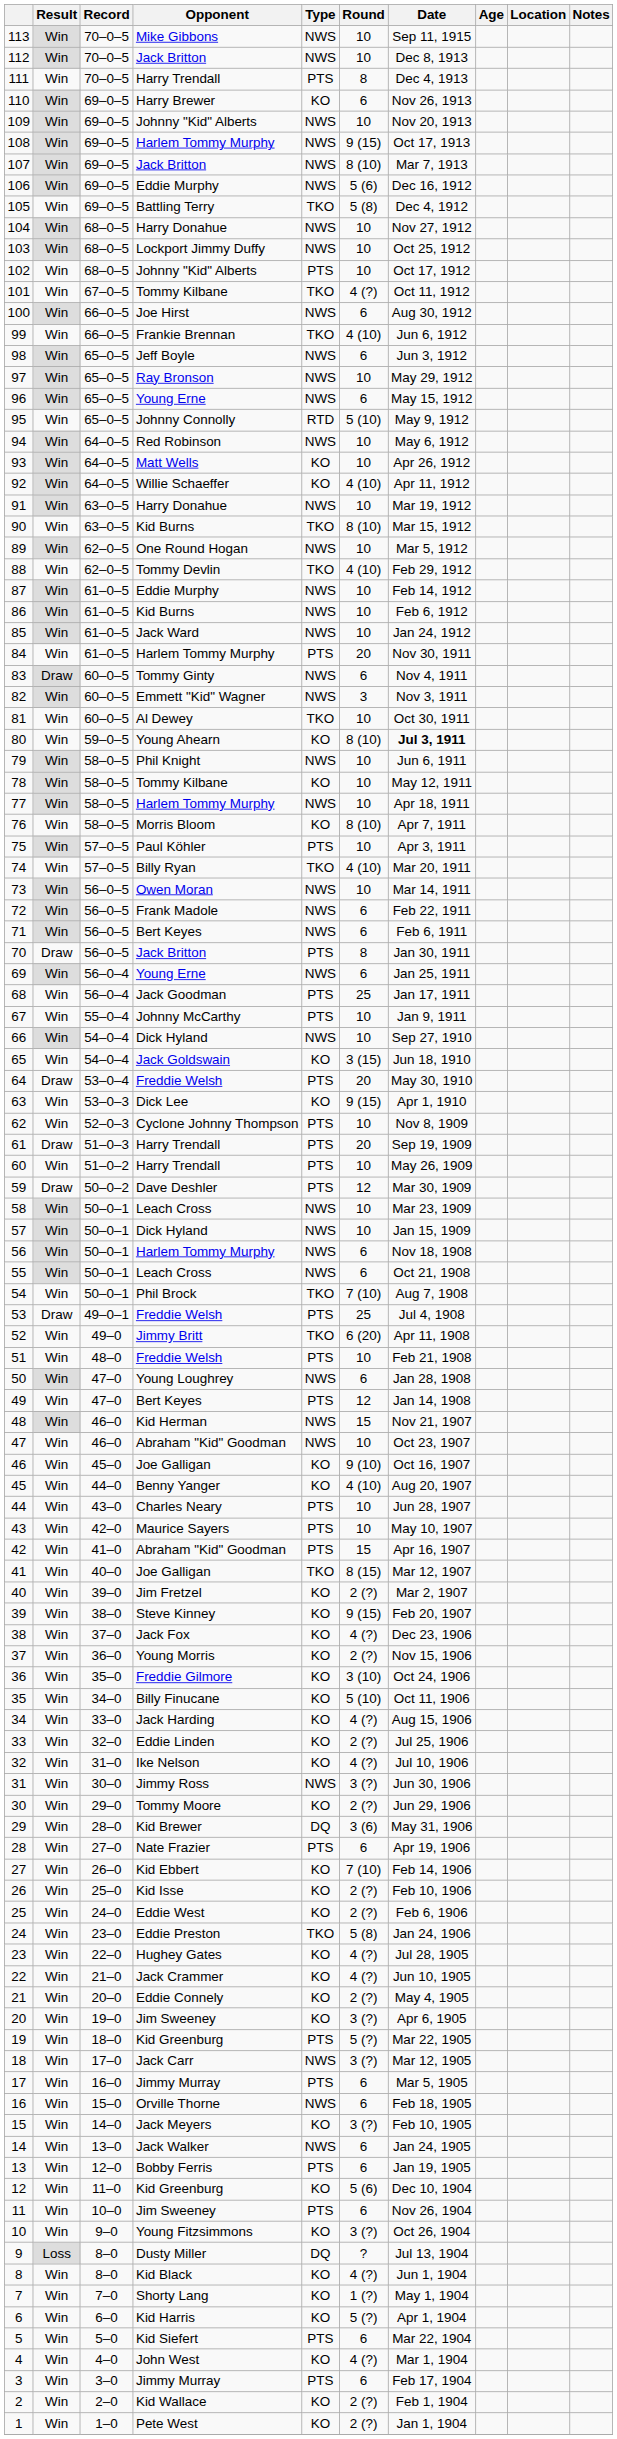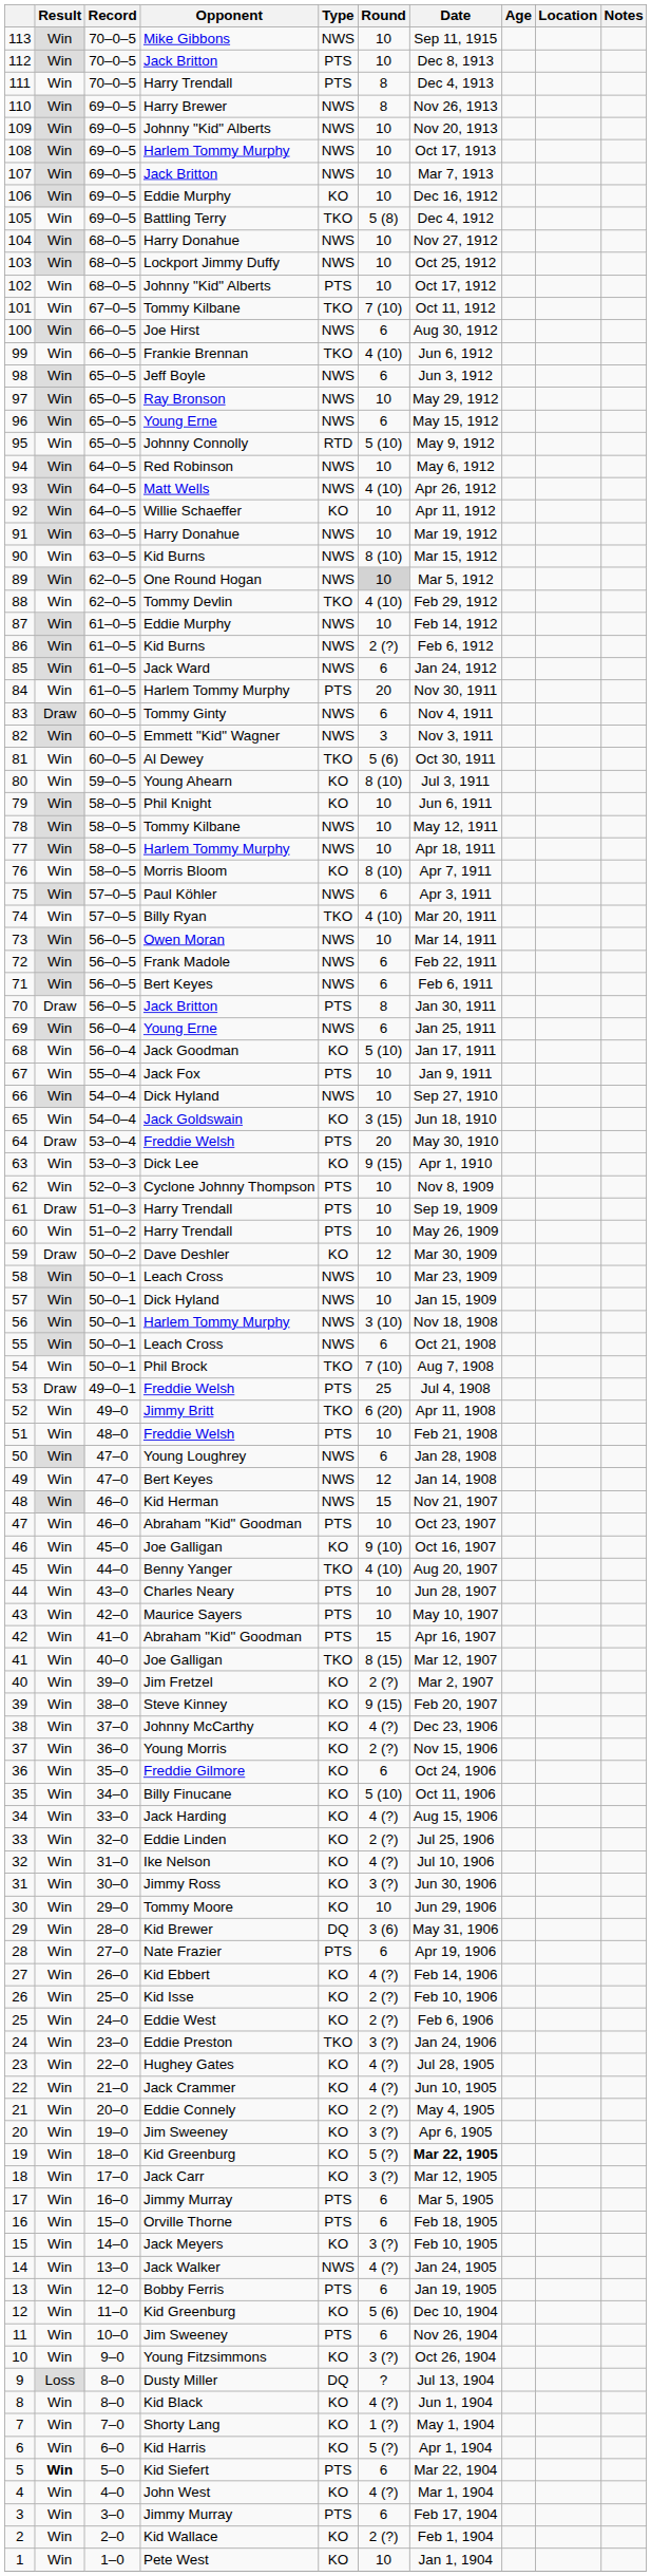112 | Type: NWS -> PTS
110 | Type: KO -> NWS
110 | Round: 6 -> 8
108 | Round: 9 (15) -> 10
107 | Round: 8 (10) -> 10
106 | Type: NWS -> KO
106 | Round: 5 (6) -> 10
101 | Round: 4 (?) -> 7 (10)
93 | Type: KO -> NWS
93 | Round: 10 -> 4 (10)
92 | Round: 4 (10) -> 10
90 | Type: TKO -> NWS
89 | Round: no background -> lightgrey background
86 | Round: 10 -> 2 (?)
85 | Round: 10 -> 6
81 | Round: 10 -> 5 (6)
80 | Date: bold -> normal
79 | Type: NWS -> KO
78 | Type: KO -> NWS
75 | Type: PTS -> NWS
75 | Round: 10 -> 6
68 | Type: PTS -> KO
68 | Round: 25 -> 5 (10)
67 | Opponent: Johnny McCarthy -> Jack Fox
61 | Round: 20 -> 10
59 | Type: PTS -> KO
56 | Round: 6 -> 3 (10)
49 | Type: PTS -> NWS
47 | Type: NWS -> PTS
45 | Type: KO -> TKO
38 | Opponent: Jack Fox -> Johnny McCarthy
36 | Round: 3 (10) -> 6
31 | Type: NWS -> KO
30 | Round: 2 (?) -> 10
27 | Round: 7 (10) -> 4 (?)
24 | Round: 5 (8) -> 3 (?)
19 | Type: PTS -> KO
19 | Date: normal -> bold
18 | Type: NWS -> KO
16 | Type: NWS -> PTS
14 | Round: 6 -> 4 (?)
5 | Result: normal -> bold
1 | Round: 2 (?) -> 10
